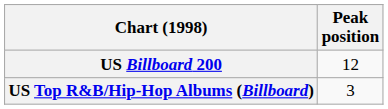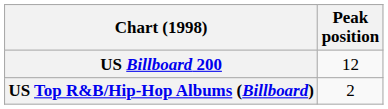US Top R&B/Hip-Hop Albums (Billboard) | Peak position: 3 -> 2
